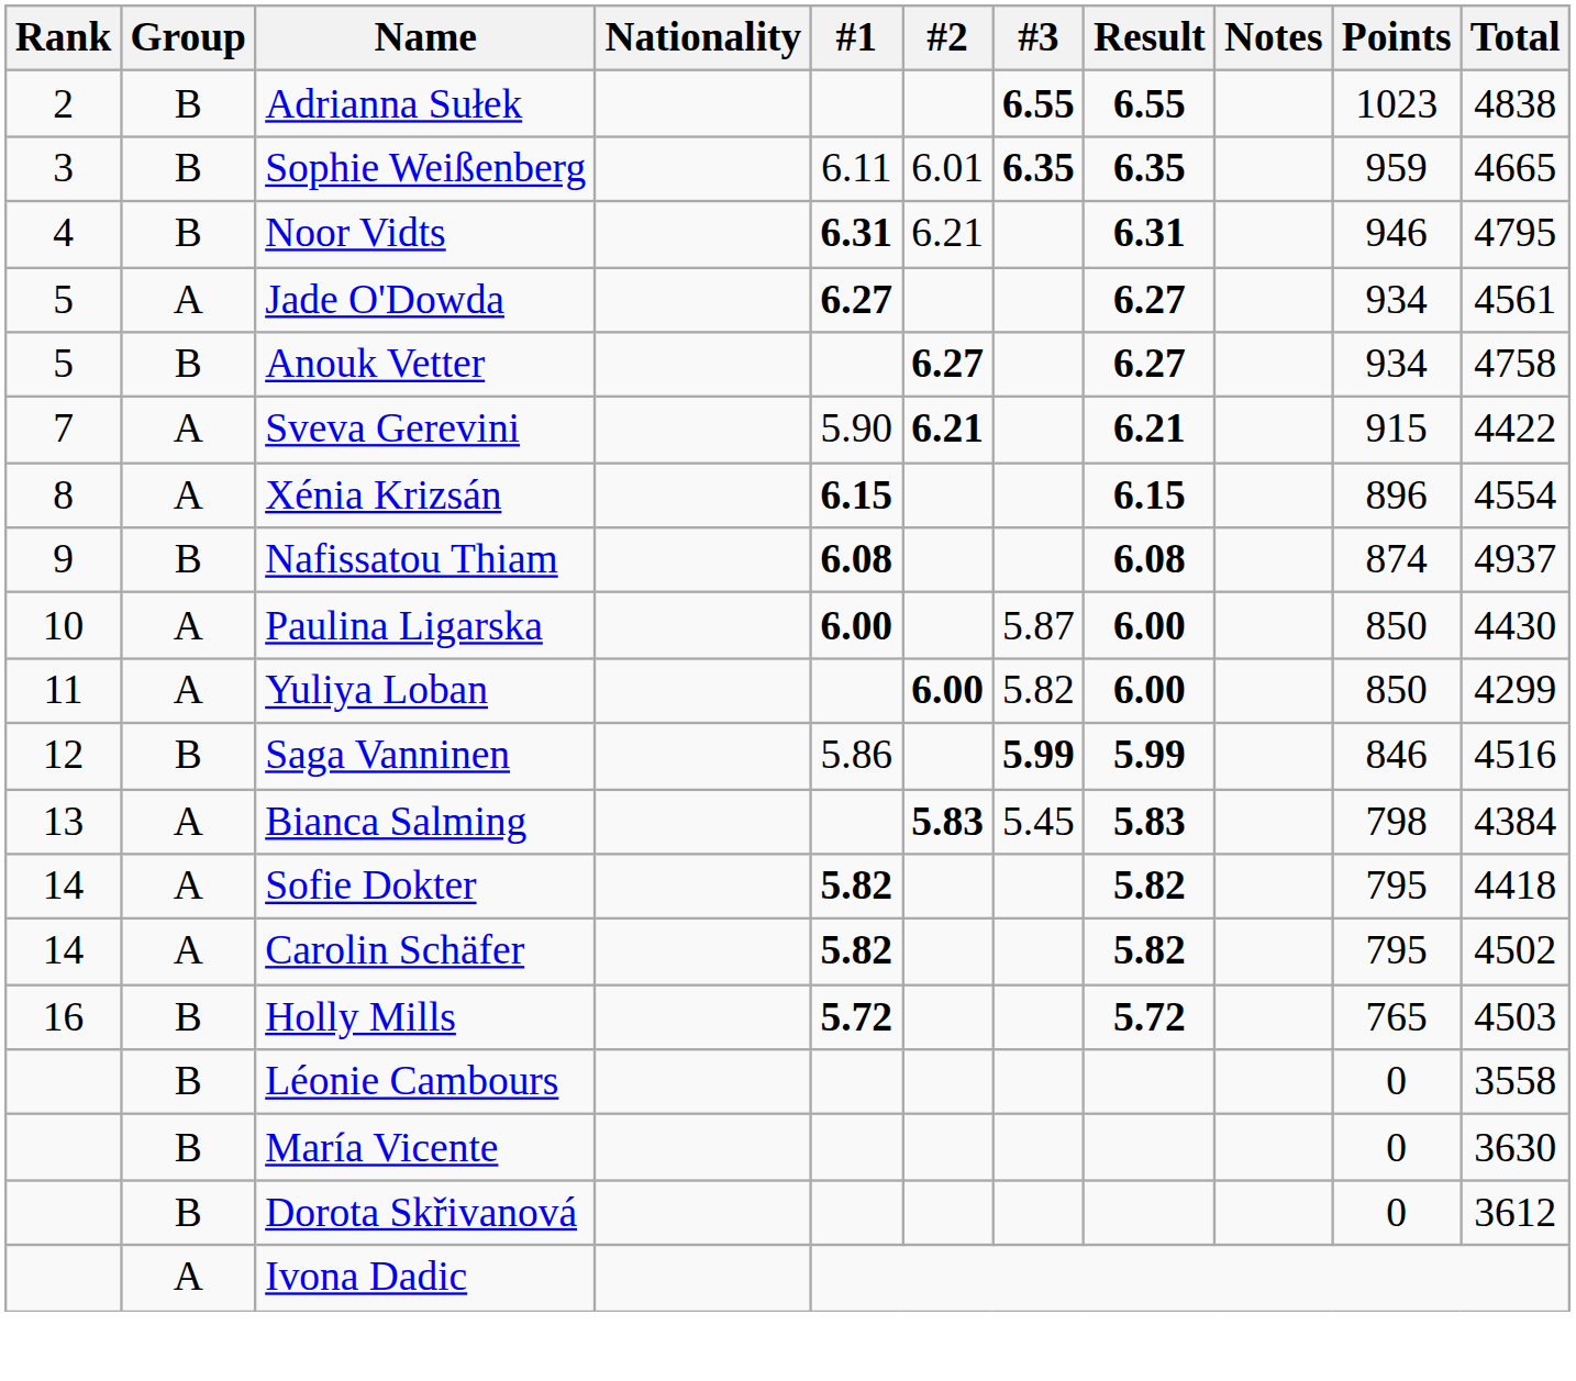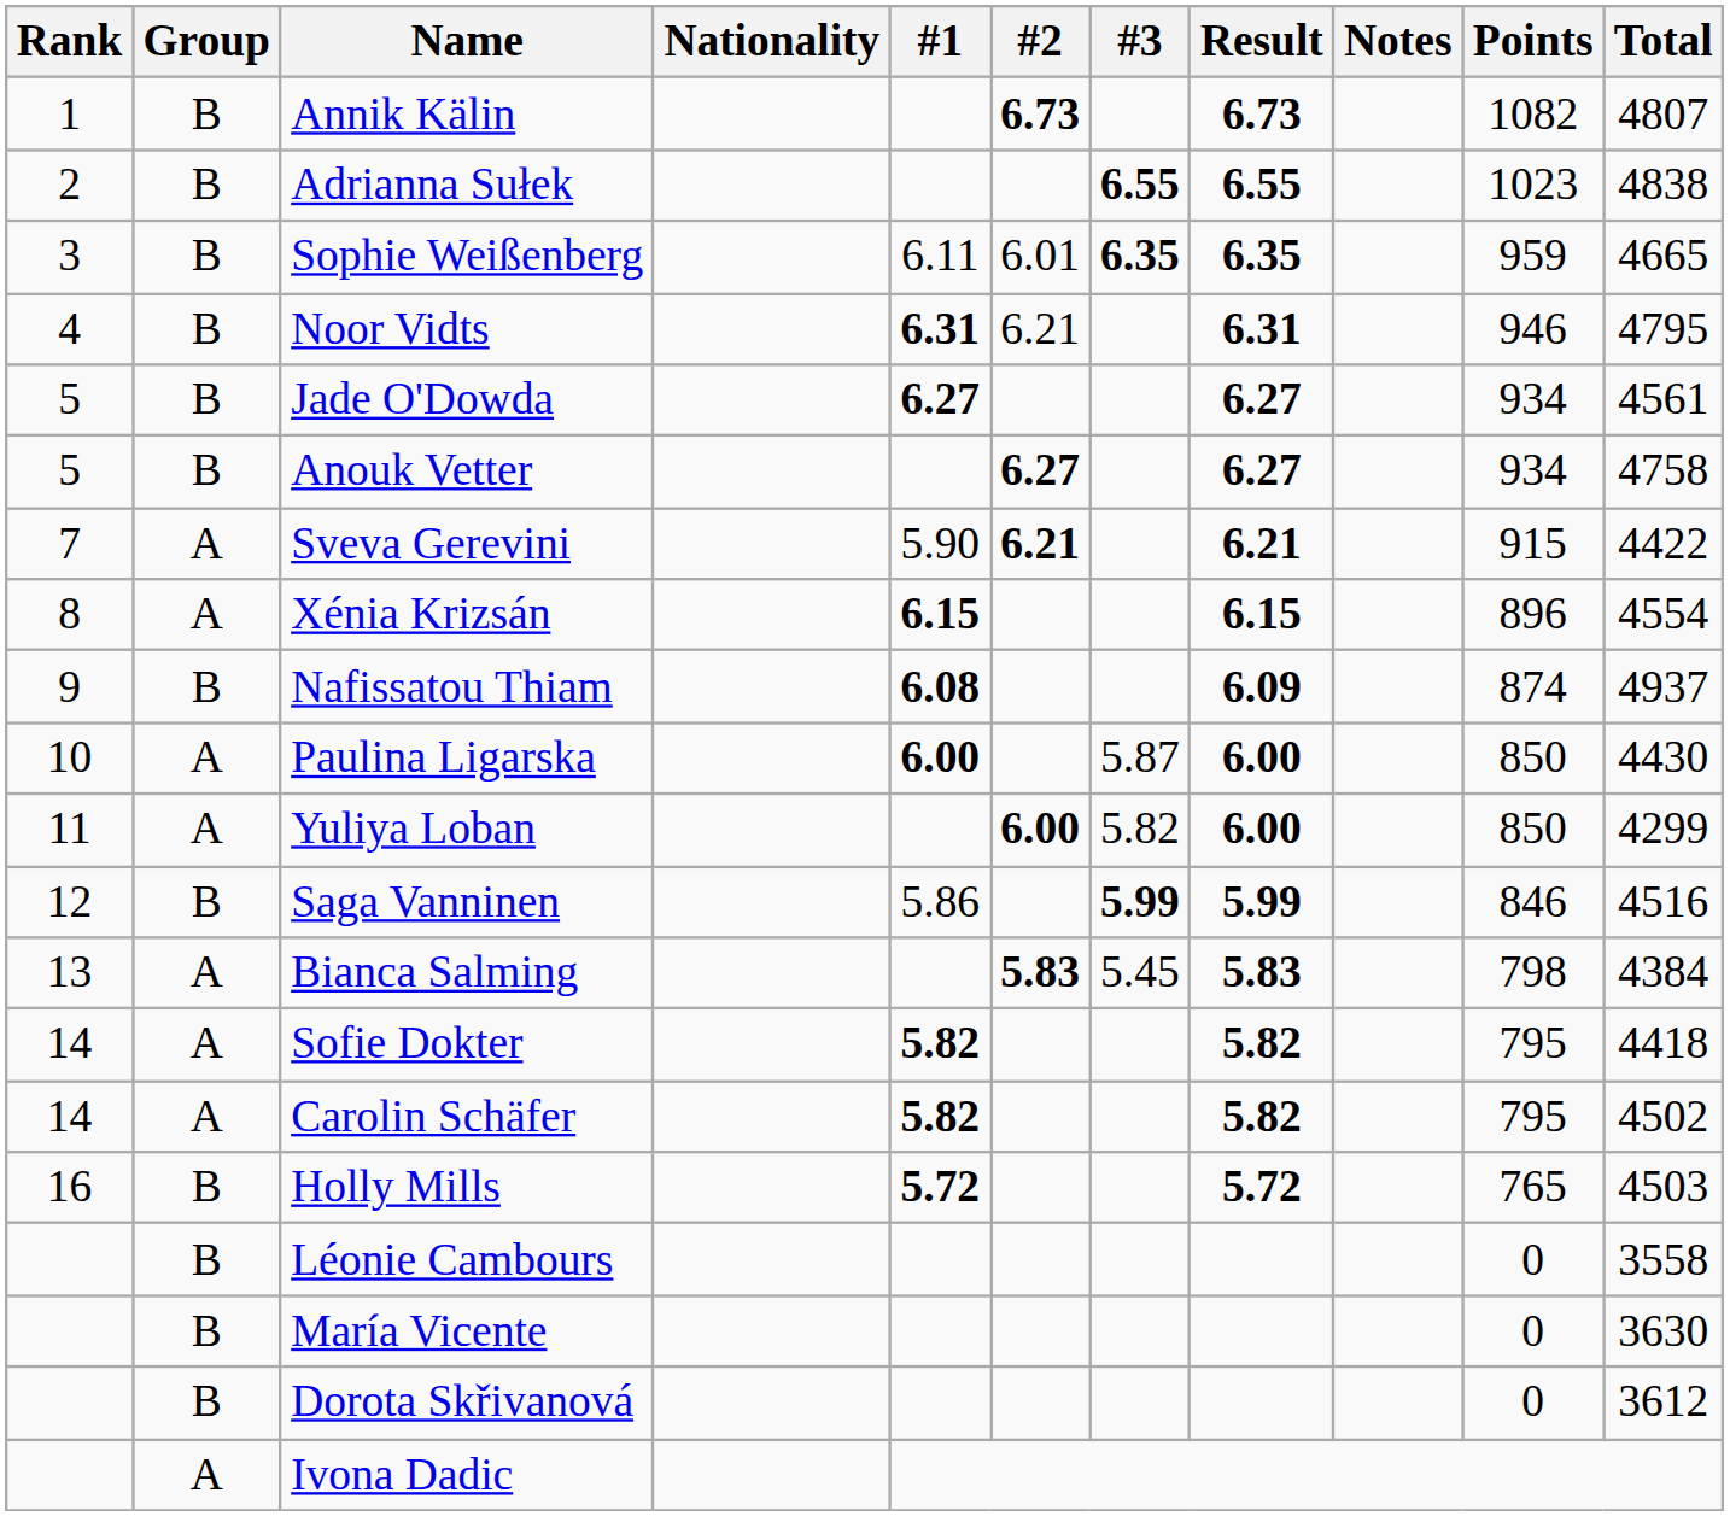+ row: 1 | B | Annik Kälin | 6.73 | 6.73 | 1082 | 4807
Jade O'Dowda | Group: A -> B
Nafissatou Thiam | Result: 6.08 -> 6.09
